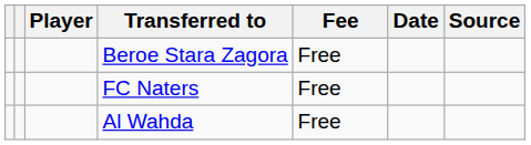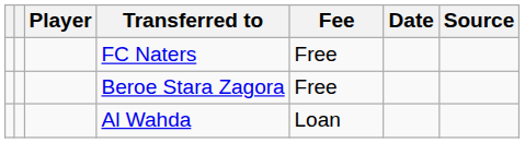rows swapped: FC Naters <-> Beroe Stara Zagora
Al Wahda | Fee: Free -> Loan
